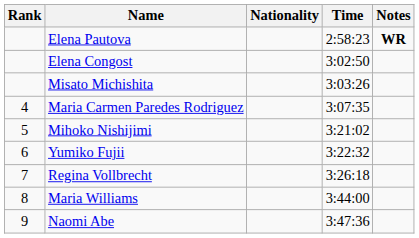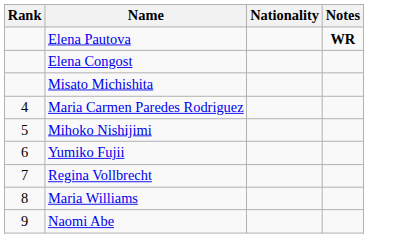- column: Time | 2:58:23 | 3:02:50 | 3:03:26 | 3:07:35 | 3:21:02 | 3:22:32 | 3:26:18 | 3:44:00 | 3:47:36
